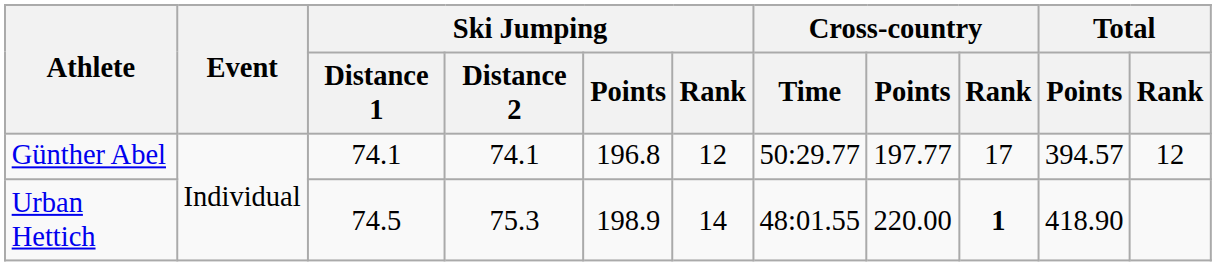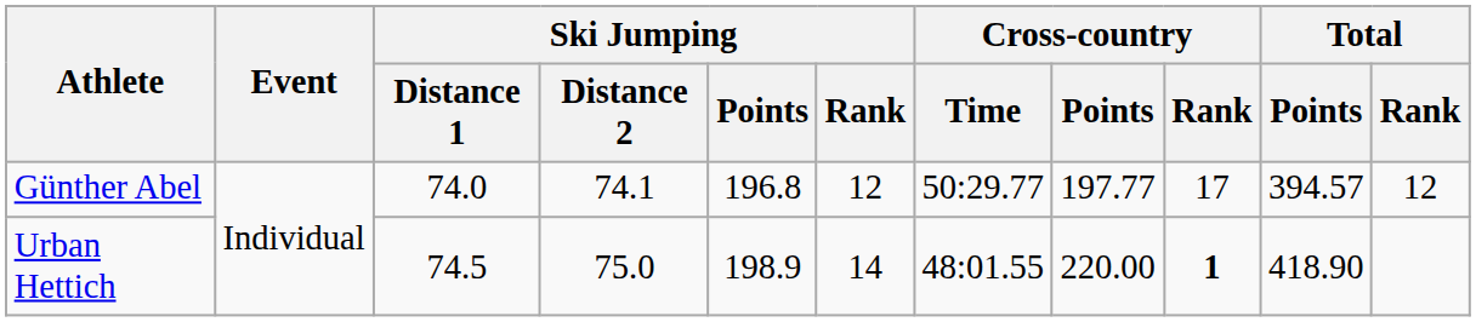Günther Abel | Ski Jumping / Distance 1: 74.1 -> 74.0
Urban Hettich | Ski Jumping / Distance 2: 75.3 -> 75.0
